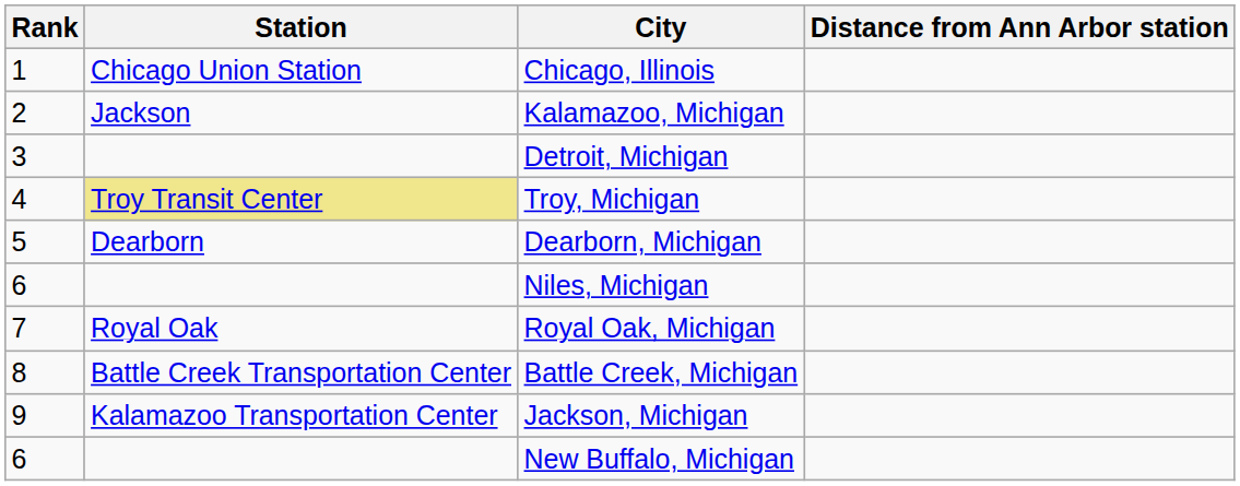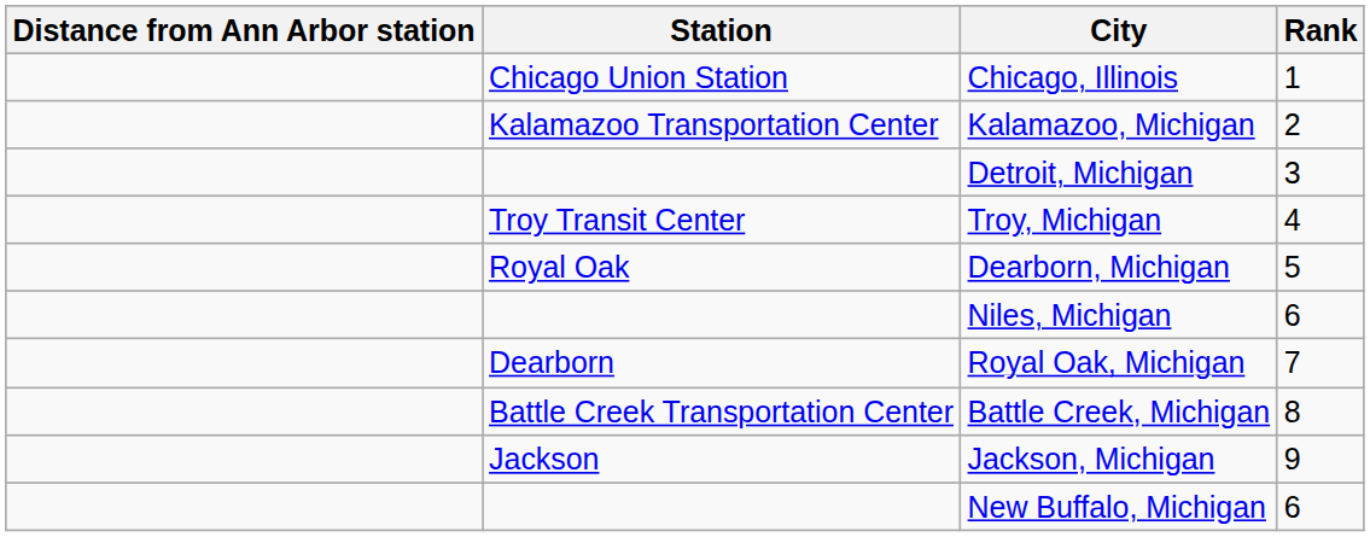columns swapped: Rank <-> Distance from Ann Arbor station
Kalamazoo, Michigan | Station: Jackson -> Kalamazoo Transportation Center
Troy, Michigan | Station: khaki background -> no background
Dearborn, Michigan | Station: Dearborn -> Royal Oak
Royal Oak, Michigan | Station: Royal Oak -> Dearborn
Jackson, Michigan | Station: Kalamazoo Transportation Center -> Jackson
